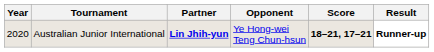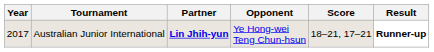Australian Junior International | Year: 2020 -> 2017
Australian Junior International | Score: bold -> normal
